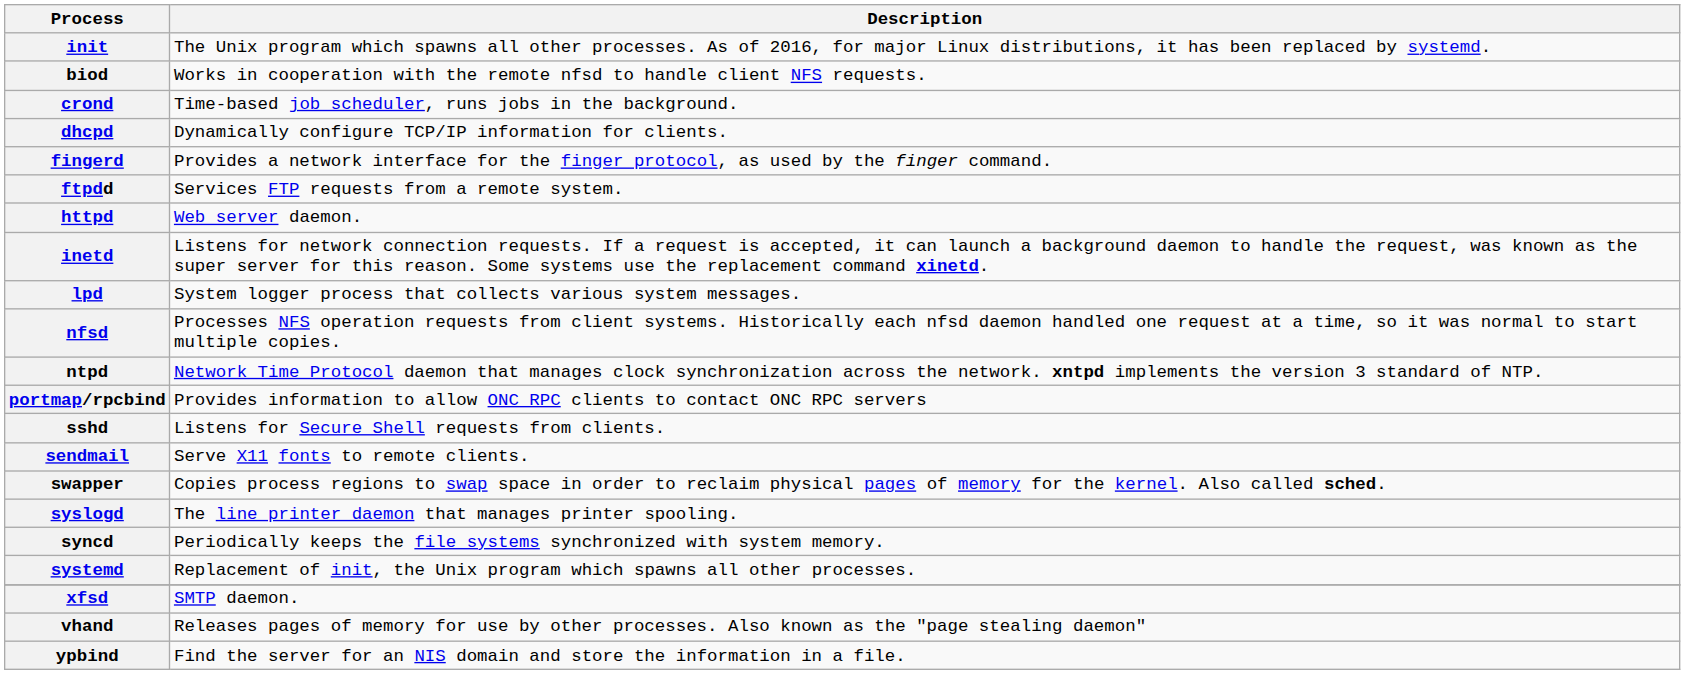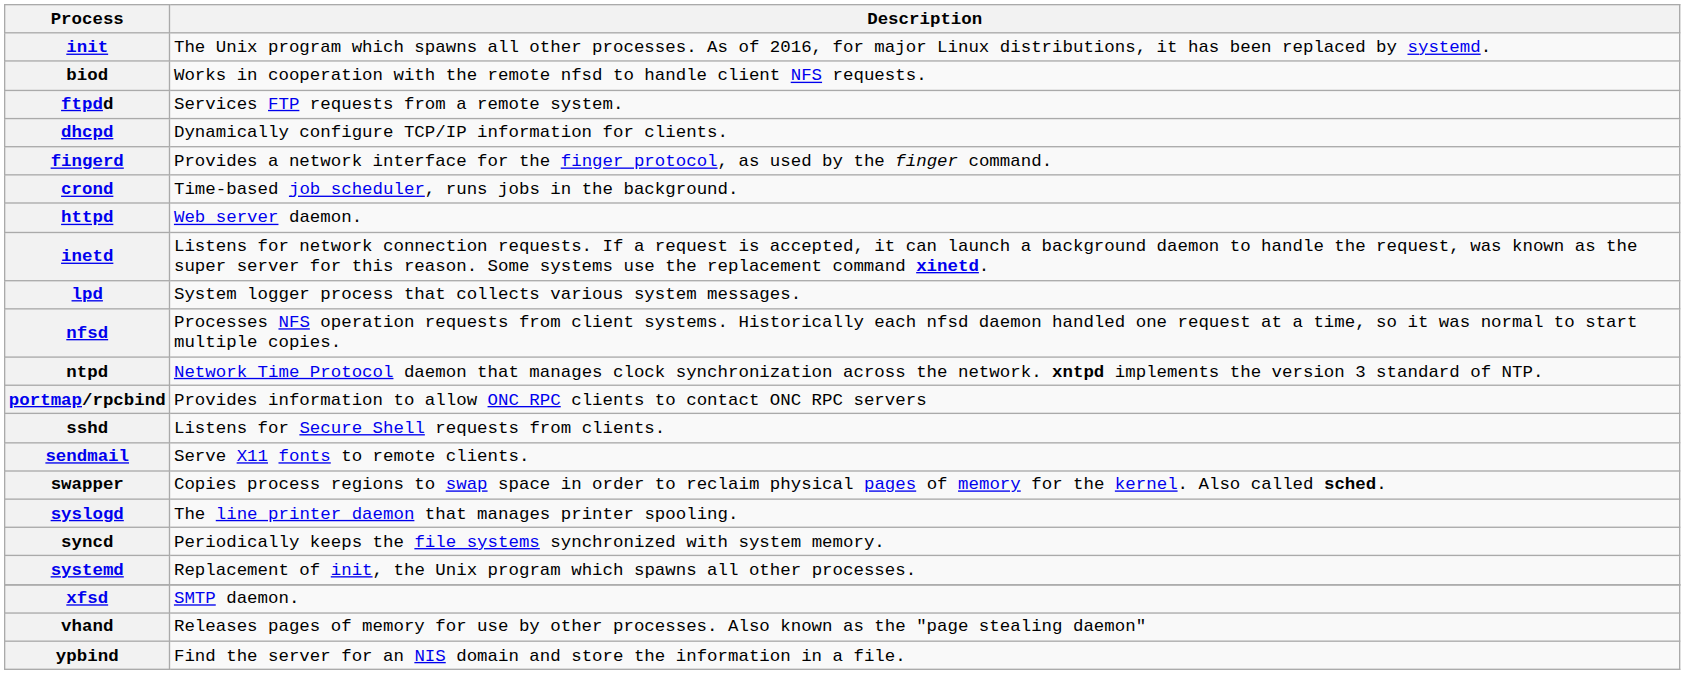rows swapped: crond <-> ftpdd
